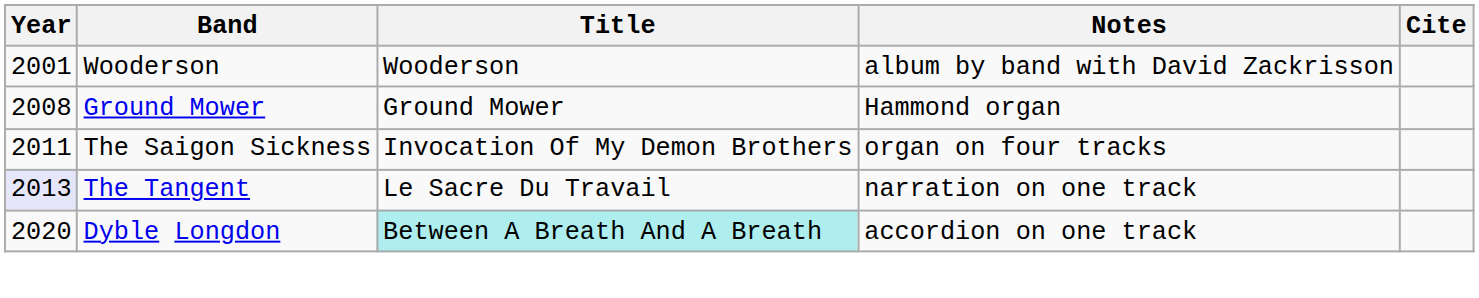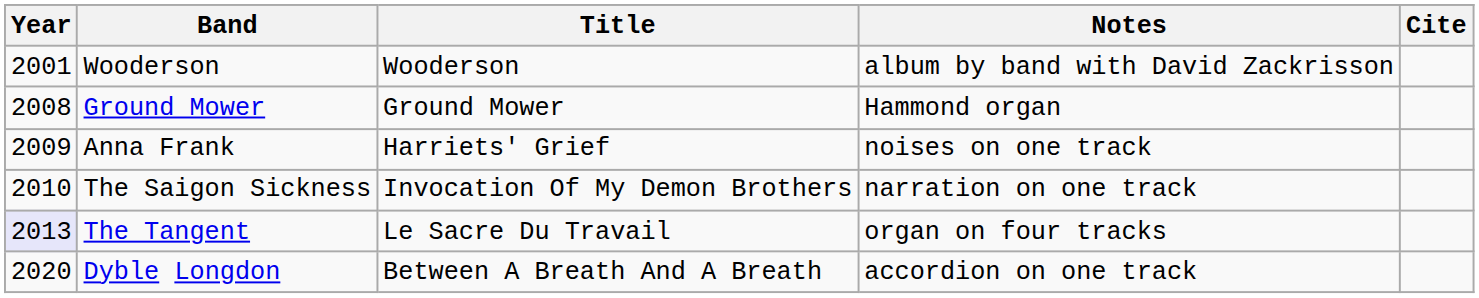+ row: 2009 | Anna Frank | Harriets' Grief | noises on one track
The Saigon Sickness | Year: 2011 -> 2010
The Saigon Sickness | Notes: organ on four tracks -> narration on one track
The Tangent | Notes: narration on one track -> organ on four tracks
Dyble Longdon | Title: paleturquoise background -> no background
